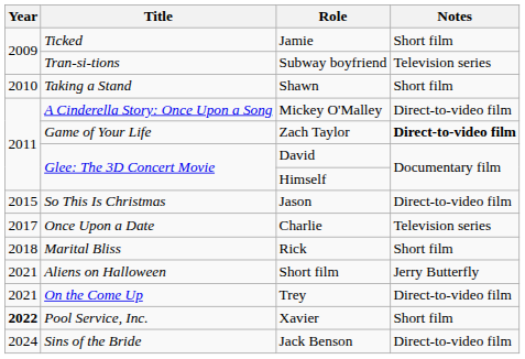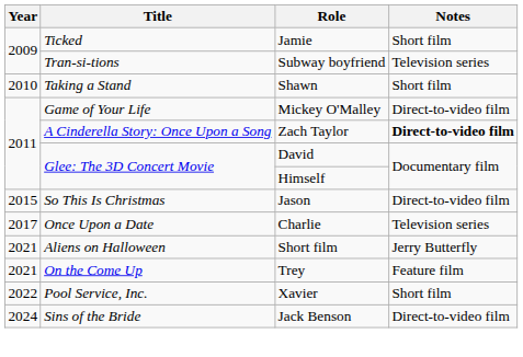Mickey O'Malley | Title: A Cinderella Story: Once Upon a Song -> Game of Your Life
Zach Taylor | Title: Game of Your Life -> A Cinderella Story: Once Upon a Song
- row: 2018 | Marital Bliss | Rick | Short film
Trey | Notes: Direct-to-video film -> Feature film
Xavier | Year: bold -> normal
